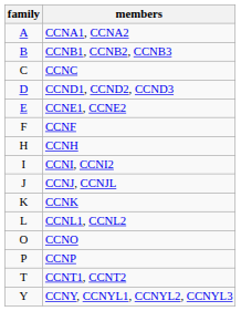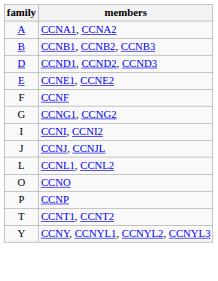- row: C | CCNC
+ row: G | CCNG1, CCNG2
- row: H | CCNH
- row: K | CCNK
